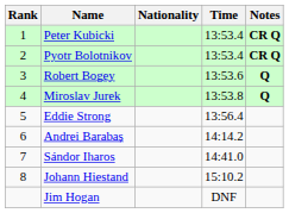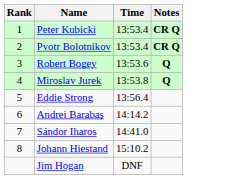- column: Nationality
